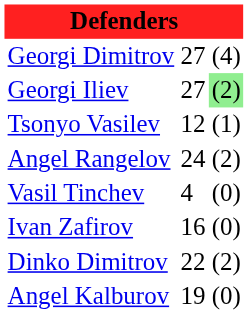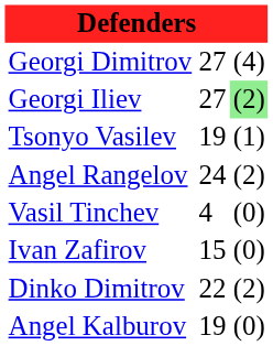Tsonyo Vasilev | column 2: 12 -> 19
Ivan Zafirov | column 2: 16 -> 15
